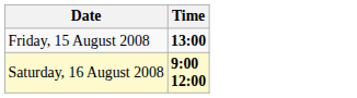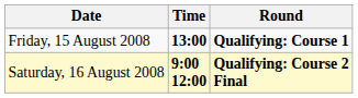+ column: Round | Qualifying: Course 1 | Qualifying: Course 2 Final
